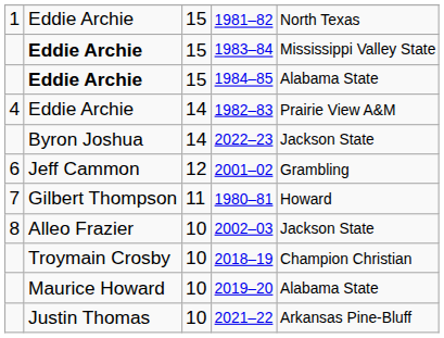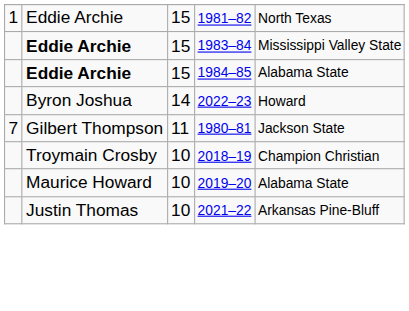- row: 4 | Eddie Archie | 14 | 1982–83 | Prairie View A&M
2022–23 | column 5: Jackson State -> Howard
- row: 6 | Jeff Cammon | 12 | 2001–02 | Grambling
1980–81 | column 5: Howard -> Jackson State
- row: 8 | Alleo Frazier | 10 | 2002–03 | Jackson State
